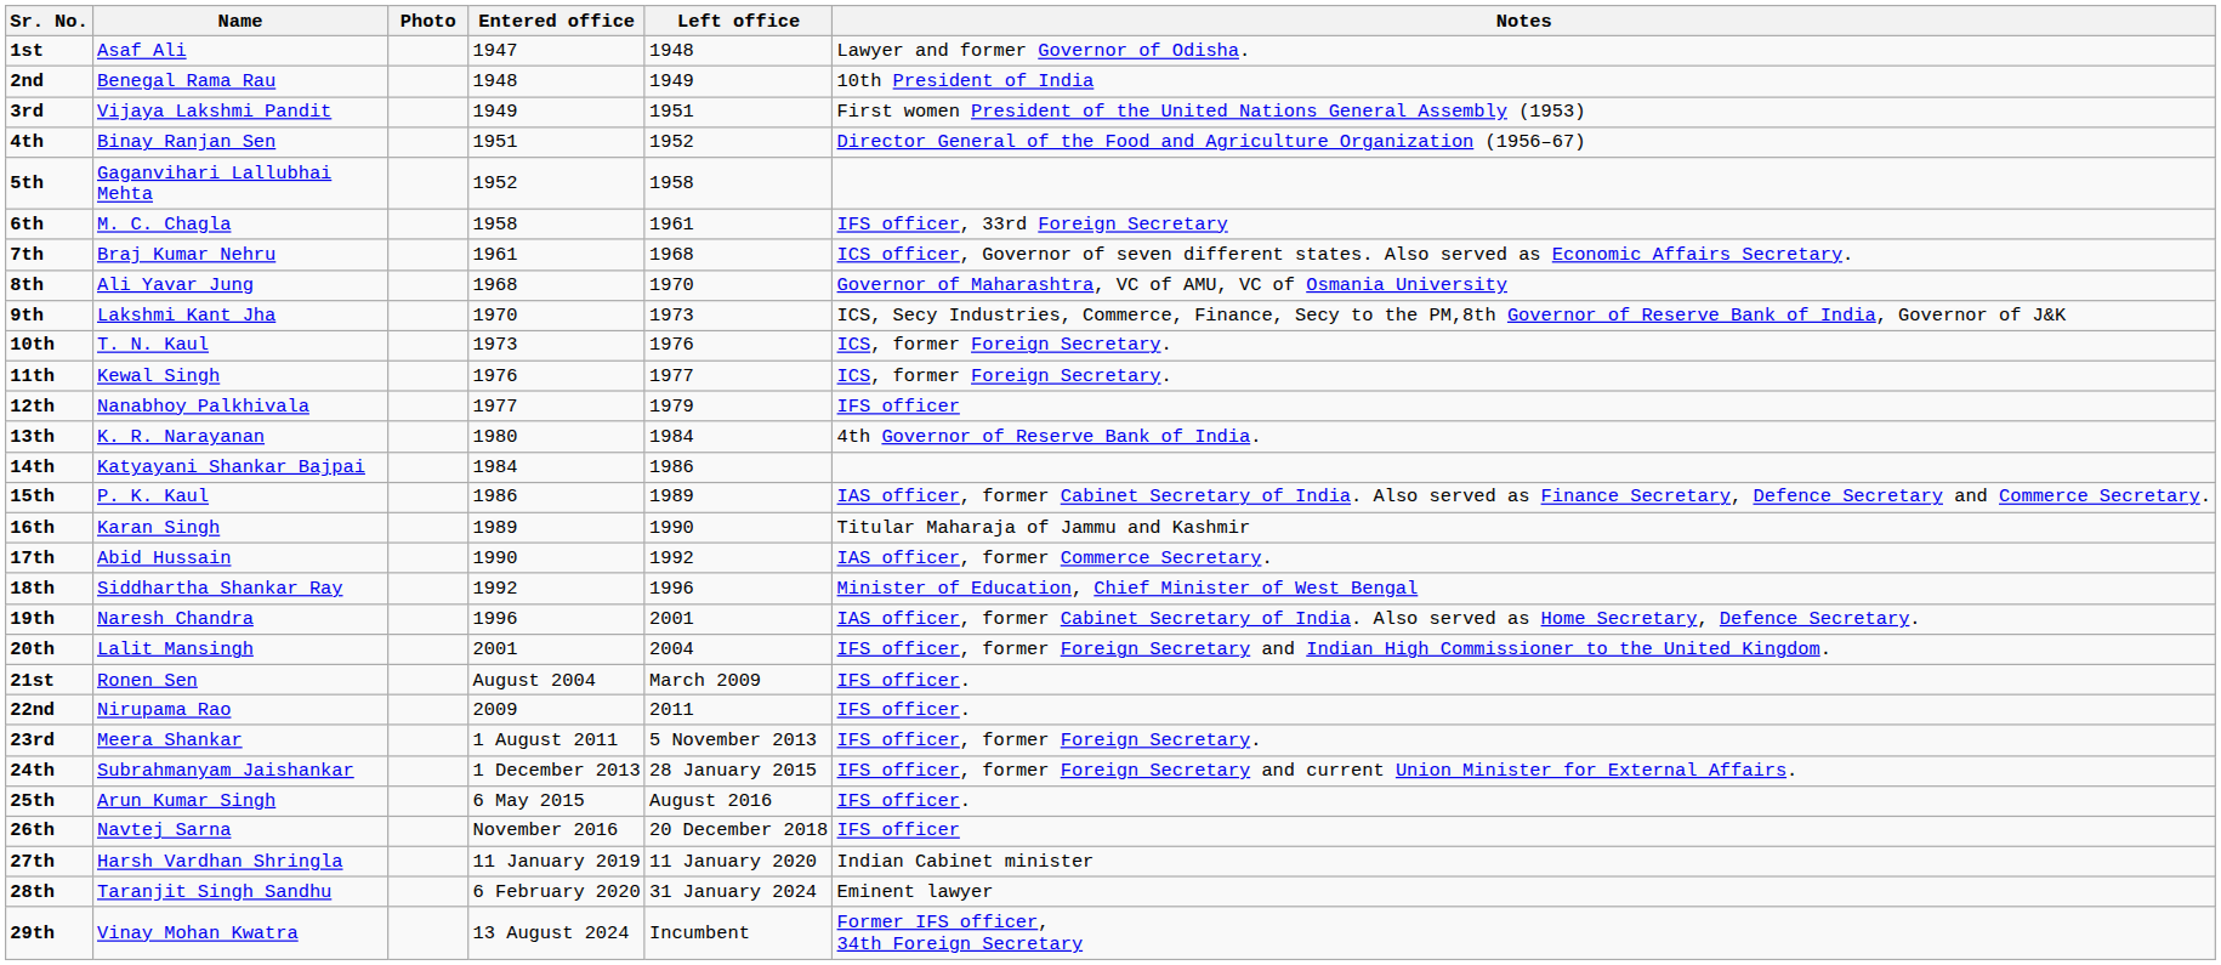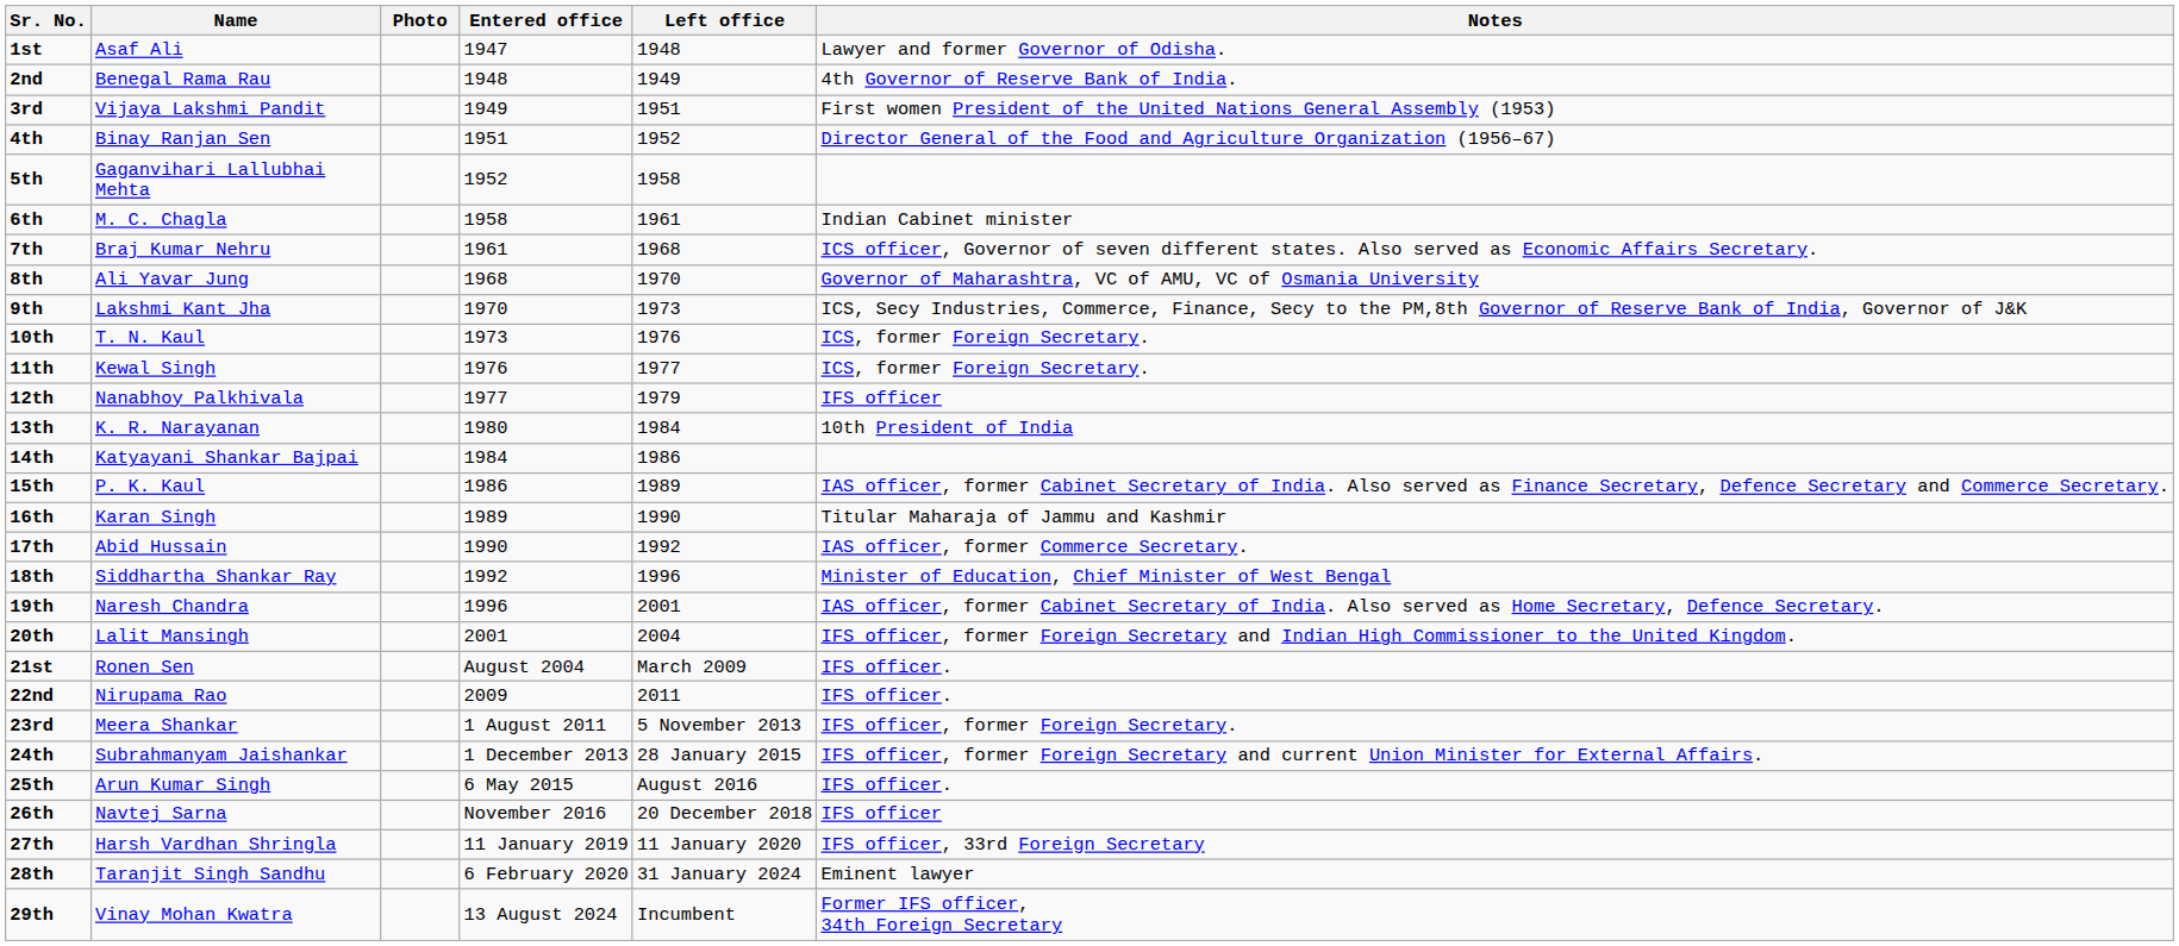2nd | Notes: 10th President of India -> 4th Governor of Reserve Bank of India.
6th | Notes: IFS officer, 33rd Foreign Secretary -> Indian Cabinet minister
13th | Notes: 4th Governor of Reserve Bank of India. -> 10th President of India
27th | Notes: Indian Cabinet minister -> IFS officer, 33rd Foreign Secretary
